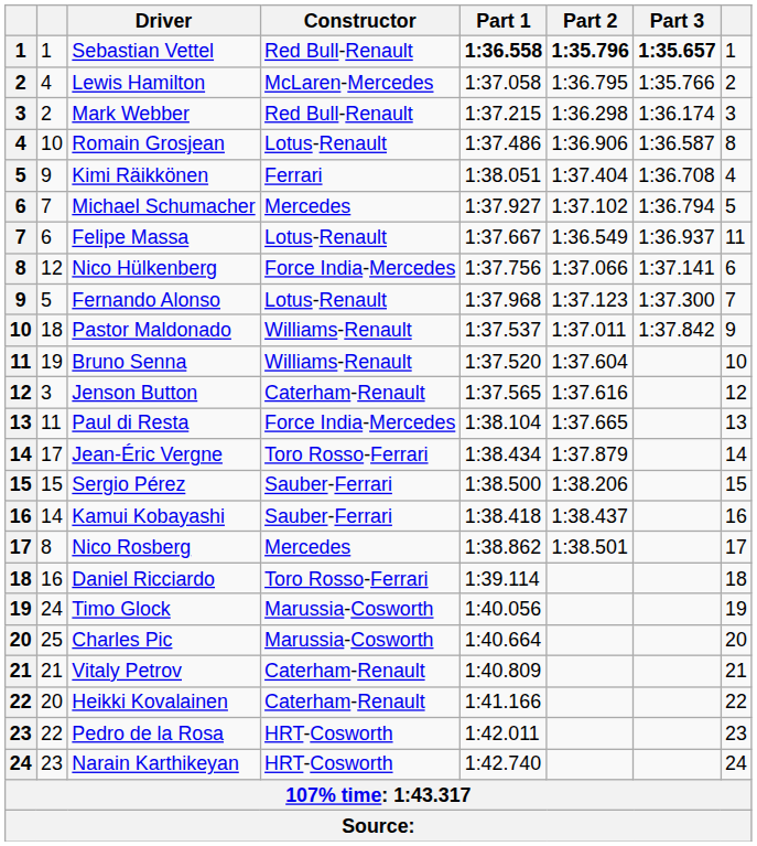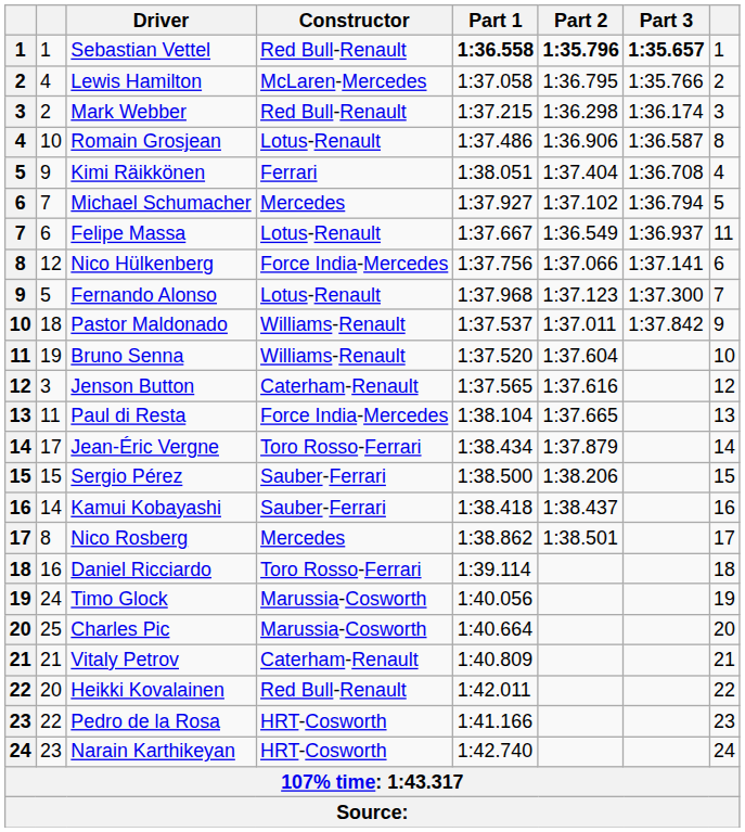Heikki Kovalainen | Constructor: Caterham-Renault -> Red Bull-Renault
Heikki Kovalainen | Part 1: 1:41.166 -> 1:42.011
Pedro de la Rosa | Part 1: 1:42.011 -> 1:41.166
